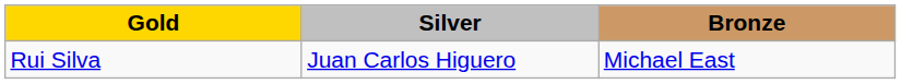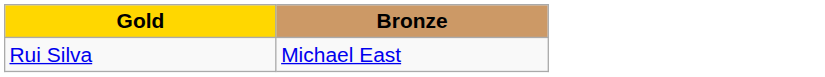- column: Silver | Juan Carlos Higuero
